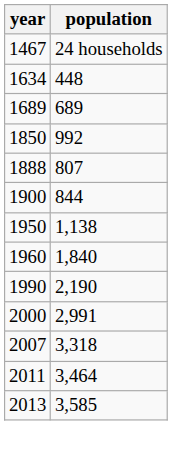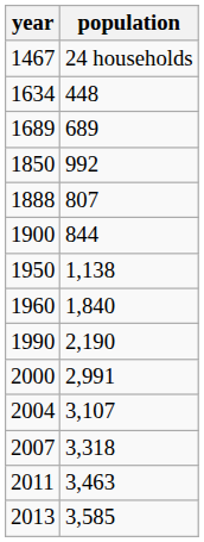+ row: 2004 | 3,107
2011 | population: 3,464 -> 3,463
